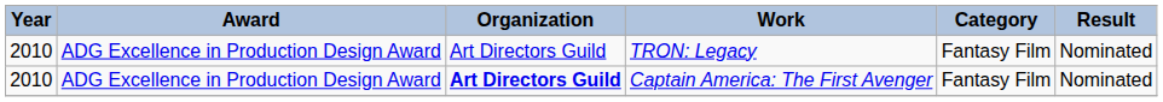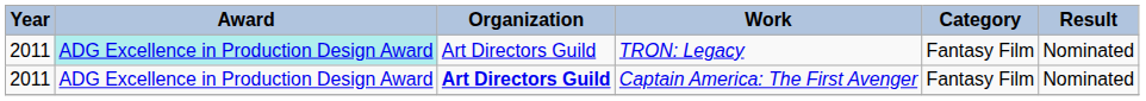TRON: Legacy | Year: 2010 -> 2011
TRON: Legacy | Award: no background -> paleturquoise background
Captain America: The First Avenger | Year: 2010 -> 2011
